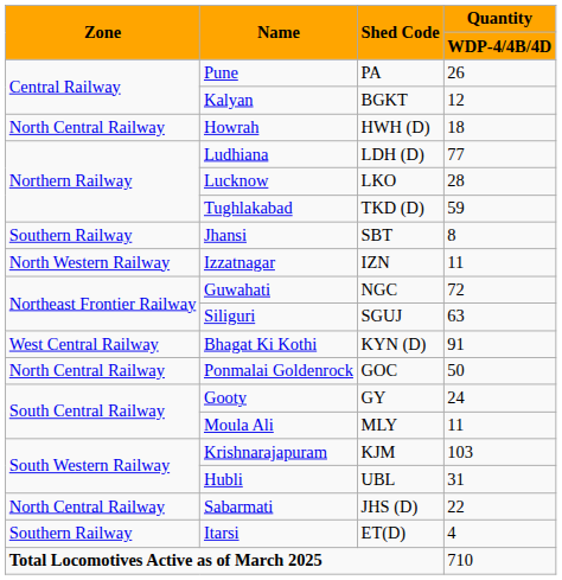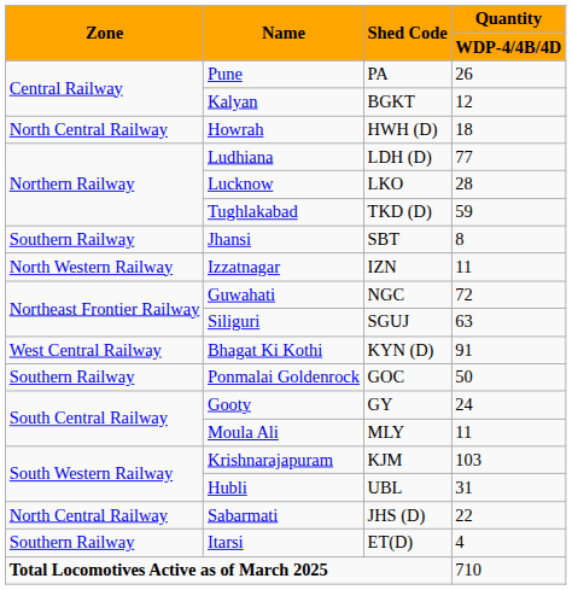Ponmalai Goldenrock | Zone: North Central Railway -> Southern Railway
